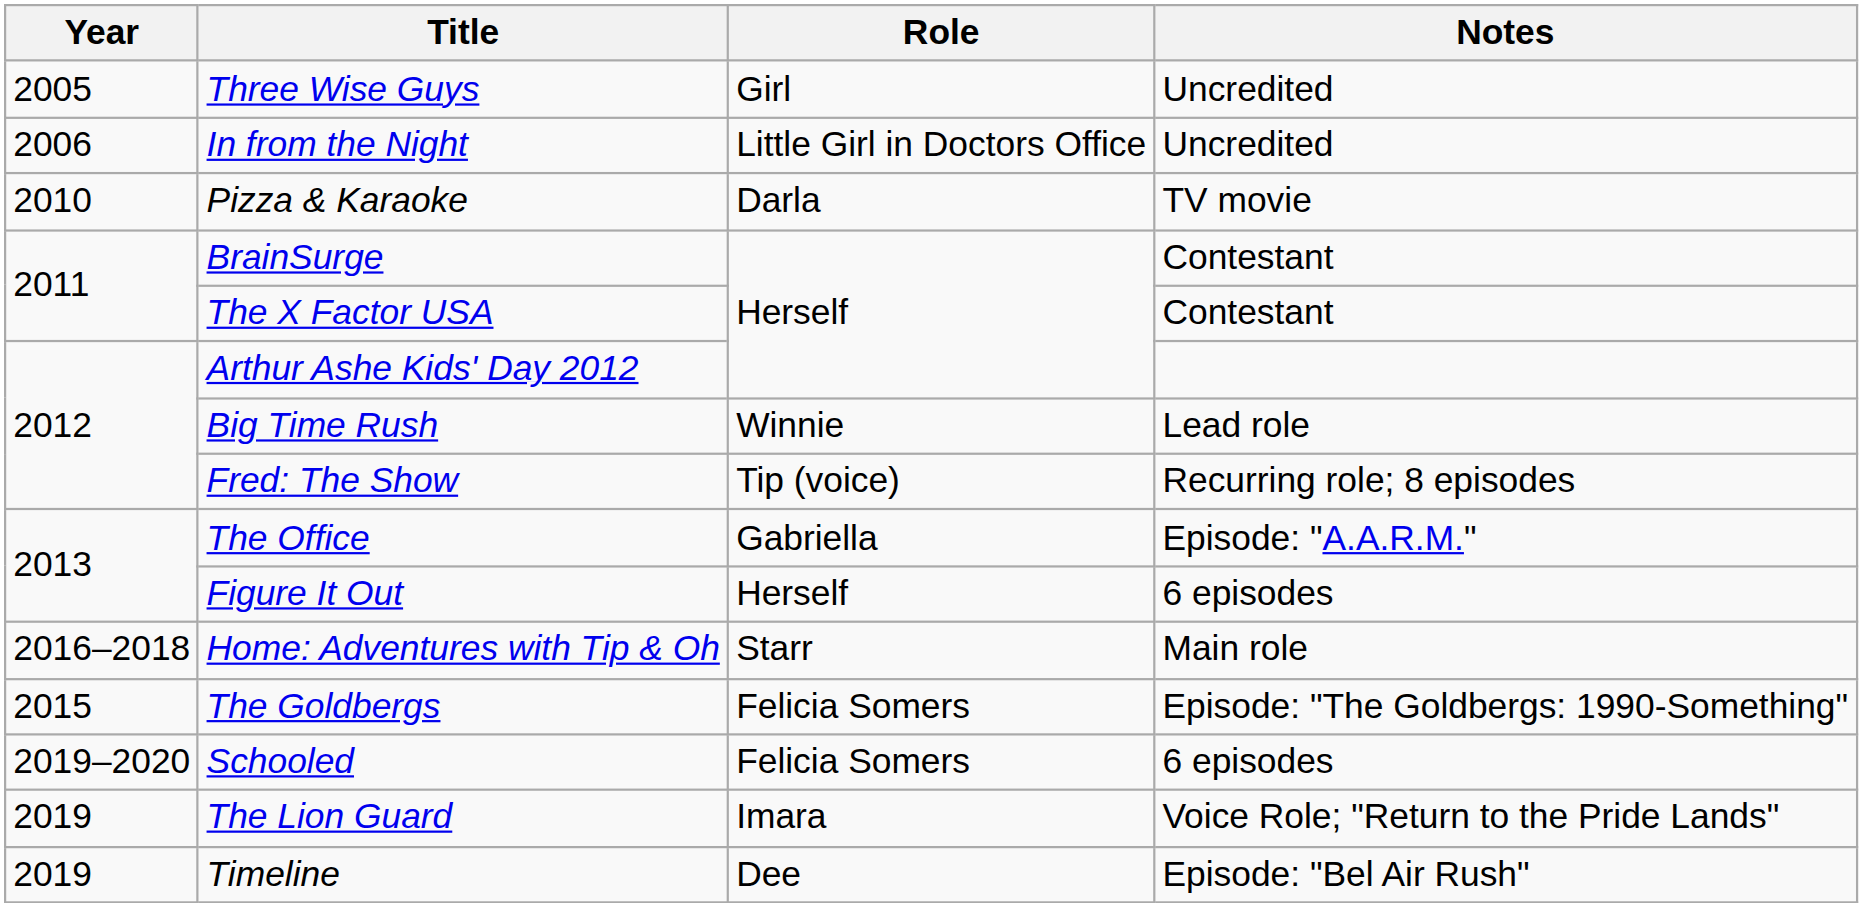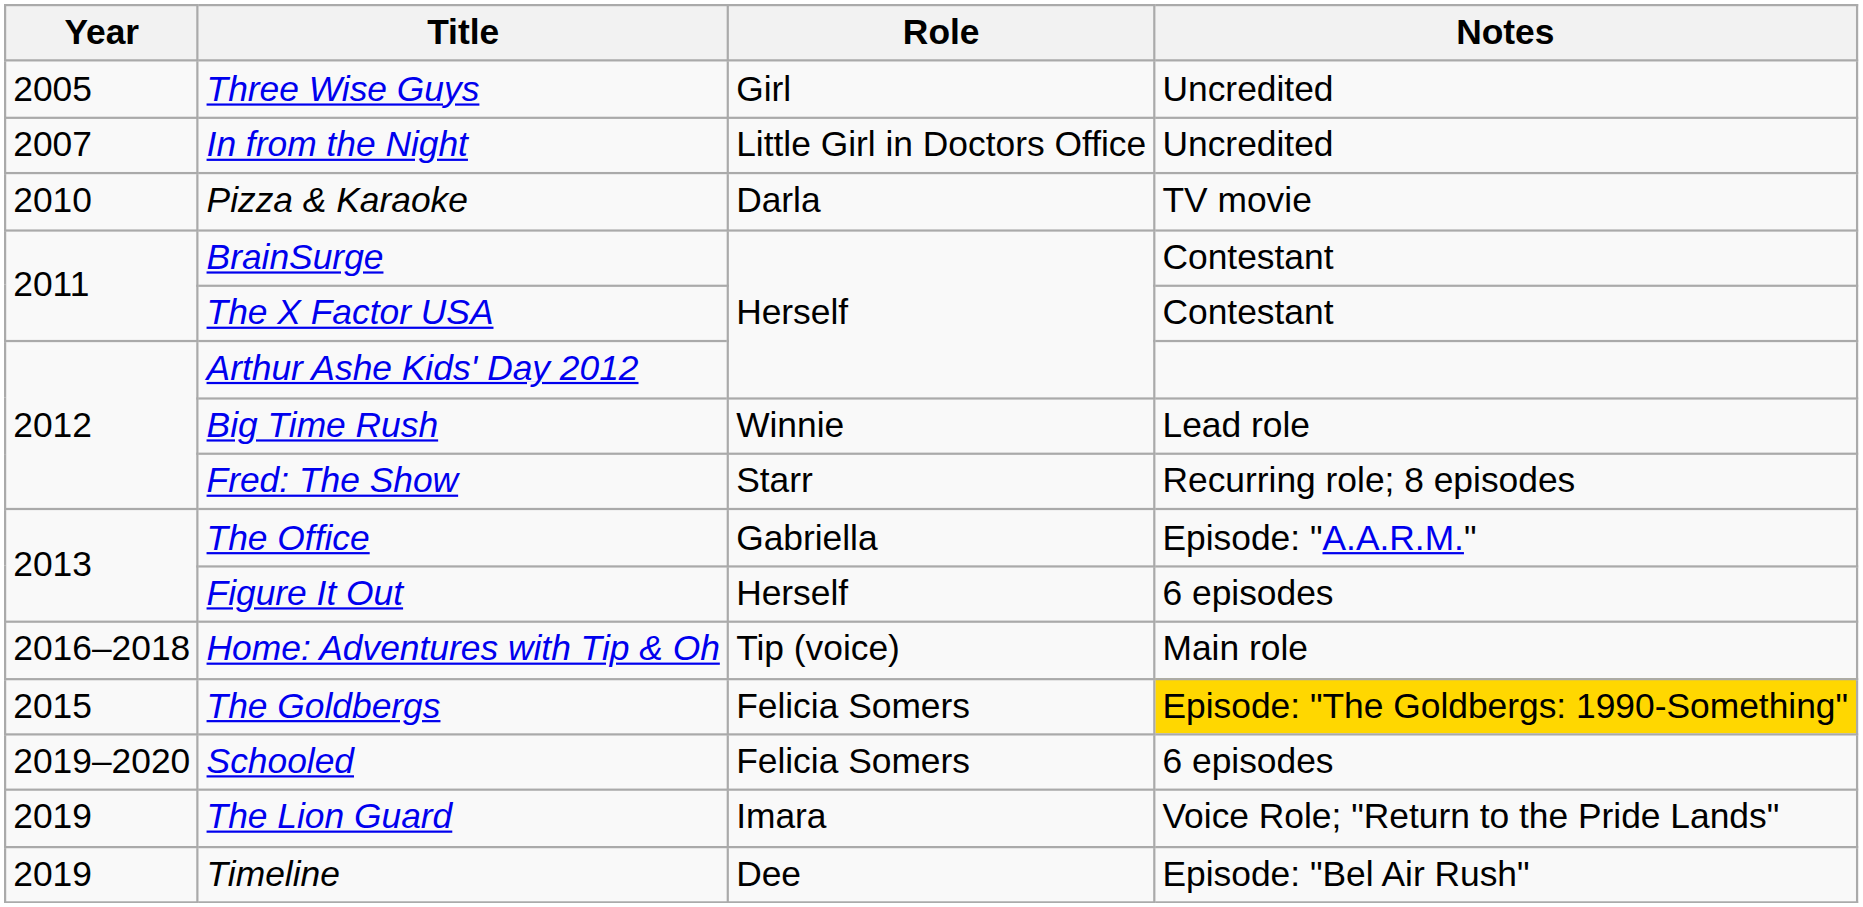In from the Night | Year: 2006 -> 2007
Fred: The Show | Role: Tip (voice) -> Starr
Home: Adventures with Tip & Oh | Role: Starr -> Tip (voice)
The Goldbergs | Notes: no background -> gold background
